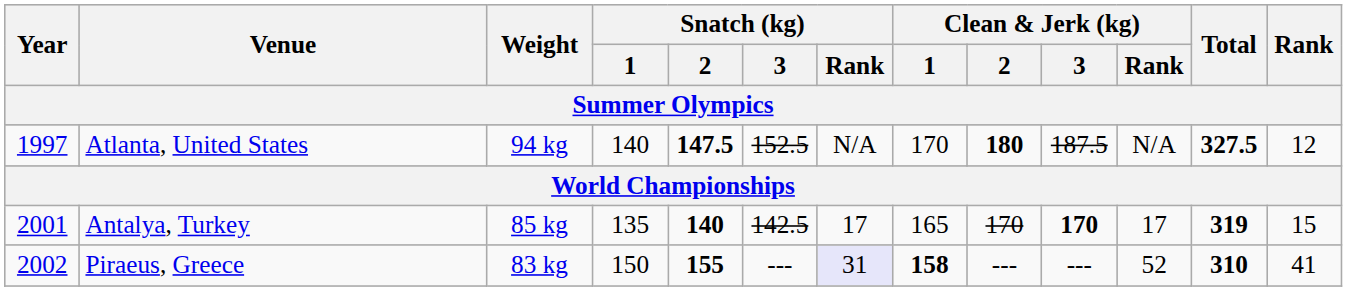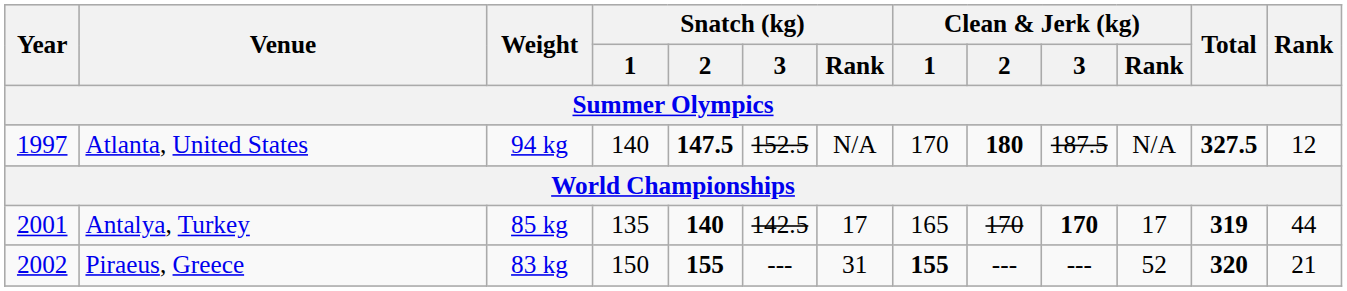Antalya, Turkey | Rank: 15 -> 44
Piraeus, Greece | Snatch (kg) / Rank: lavender background -> no background
Piraeus, Greece | Clean & Jerk (kg) / 1: 158 -> 155
Piraeus, Greece | Total: 310 -> 320
Piraeus, Greece | Rank: 41 -> 21
